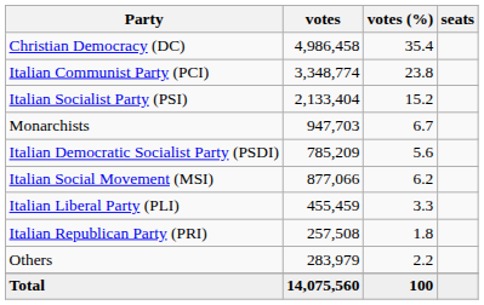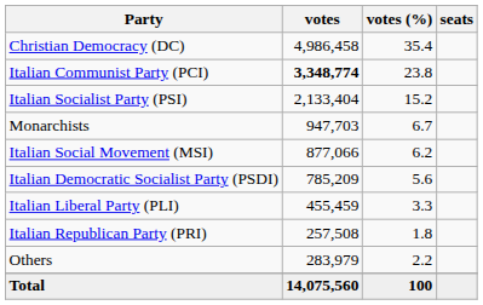Italian Communist Party (PCI) | votes: normal -> bold
rows swapped: Italian Social Movement (MSI) <-> Italian Democratic Socialist Party (PSDI)
